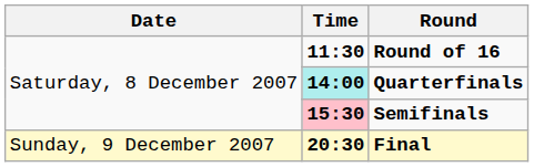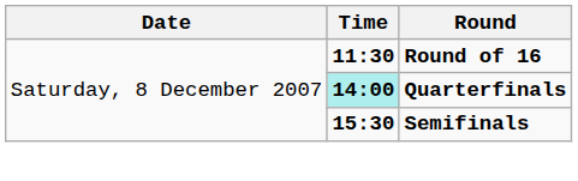Semifinals | Time: pink background -> no background
- row: Sunday, 9 December 2007 | 20:30 | Final
